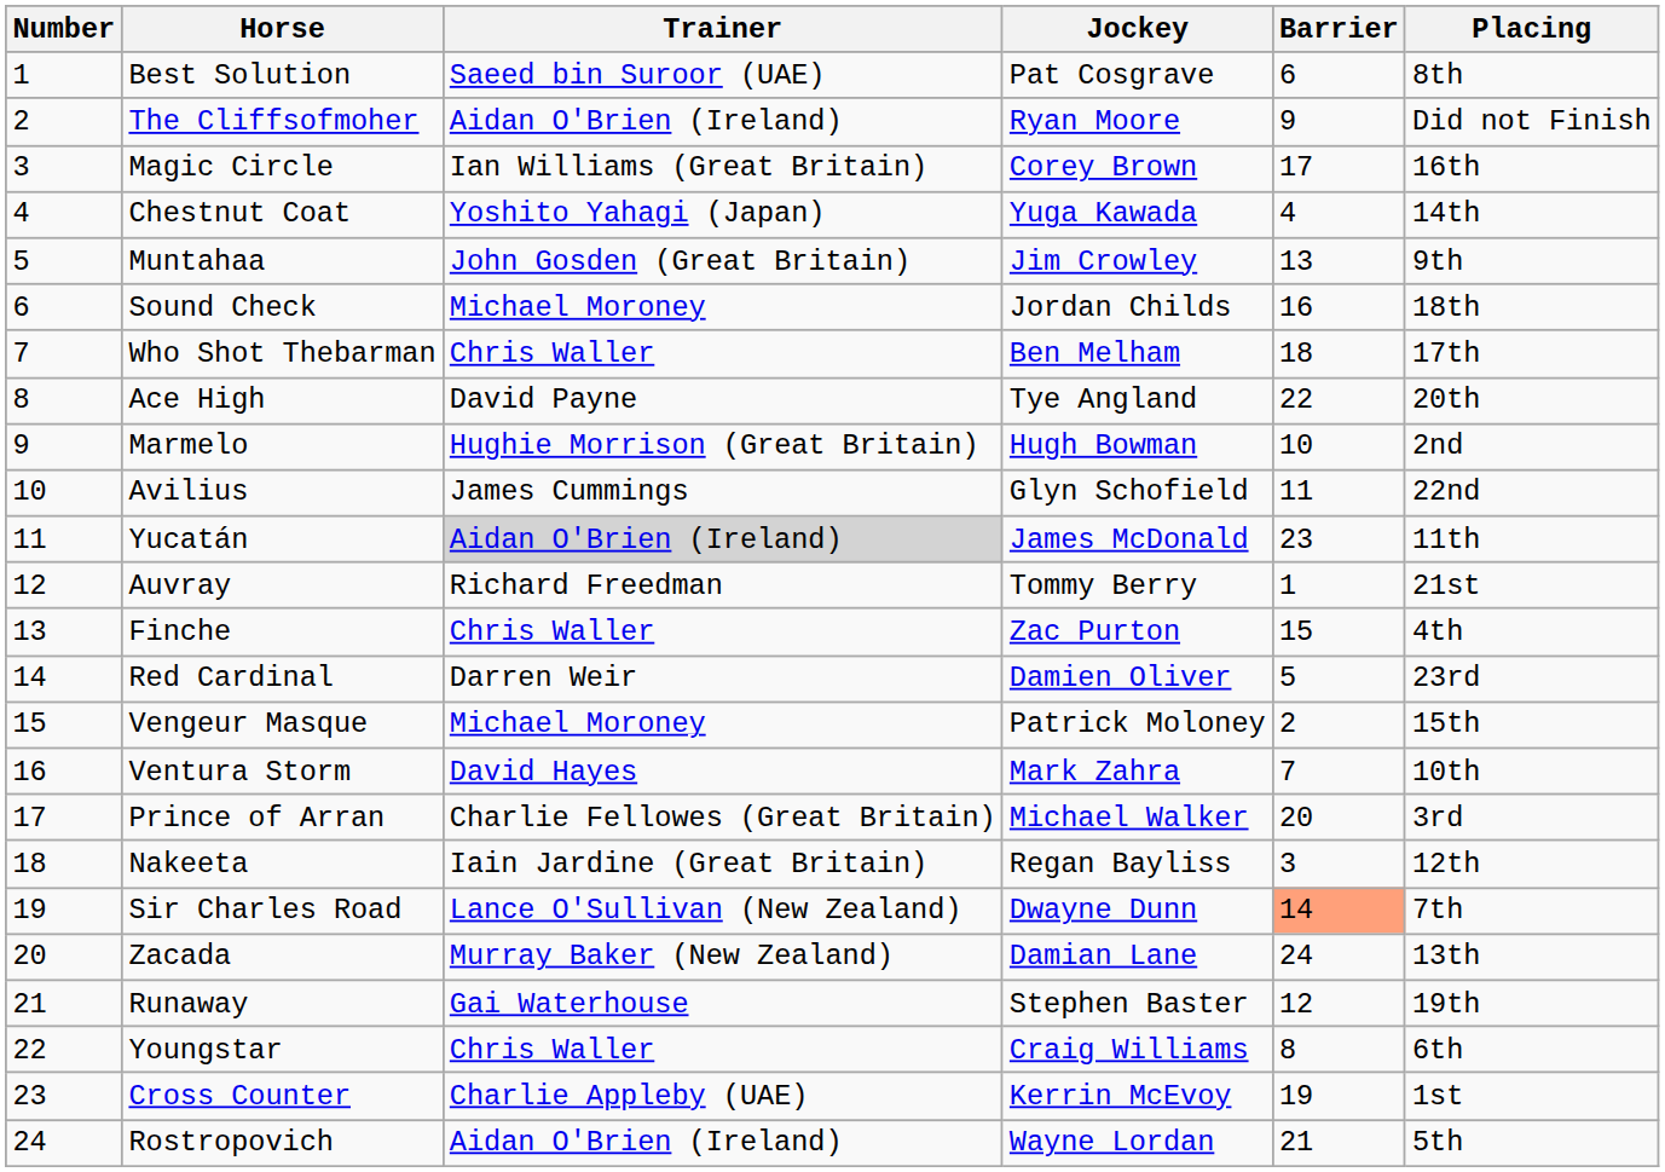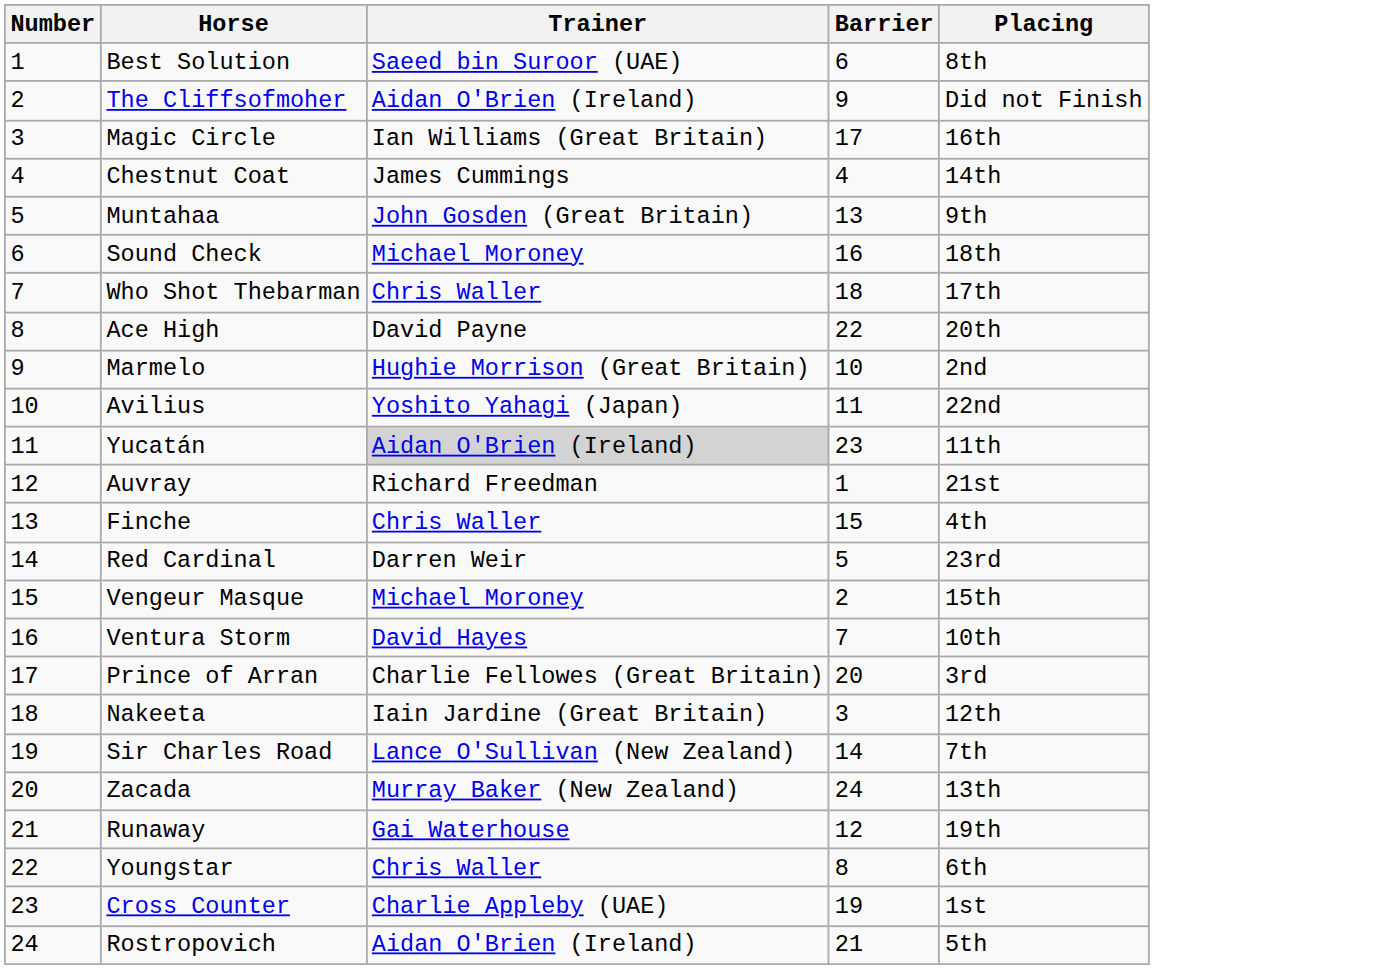- column: Jockey | Pat Cosgrave | Ryan Moore | Corey Brown | Yuga Kawada | Jim Crowley | Jordan Childs | Ben Melham | Tye Angland | Hugh Bowman | Glyn Schofield | James McDonald | Tommy Berry | Zac Purton | Damien Oliver | Patrick Moloney | Mark Zahra | Michael Walker | Regan Bayliss | Dwayne Dunn | Damian Lane | Stephen Baster | Craig Williams | Kerrin McEvoy | Wayne Lordan
Chestnut Coat | Trainer: Yoshito Yahagi (Japan) -> James Cummings
Avilius | Trainer: James Cummings -> Yoshito Yahagi (Japan)
Sir Charles Road | Barrier: lightsalmon background -> no background
